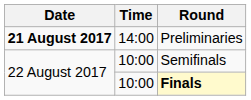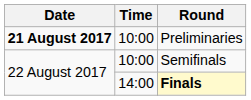Preliminaries | Time: 14:00 -> 10:00
Finals | Time: 10:00 -> 14:00
